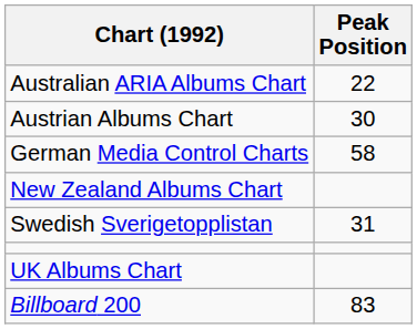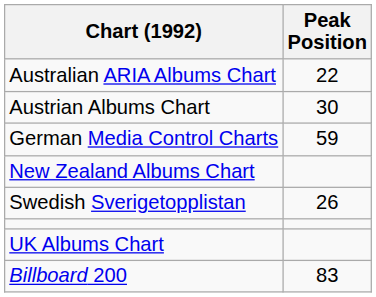German Media Control Charts | Peak Position: 58 -> 59
Swedish Sverigetopplistan | Peak Position: 31 -> 26
